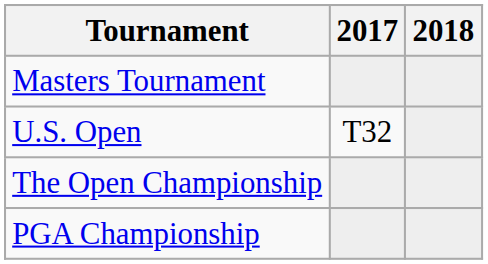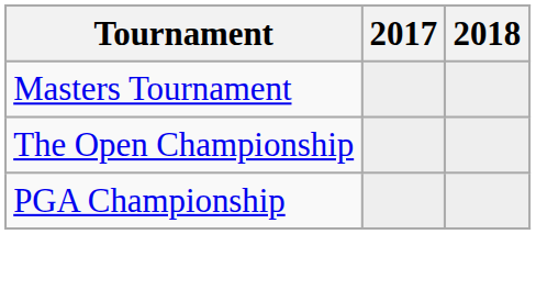- row: U.S. Open | T32
